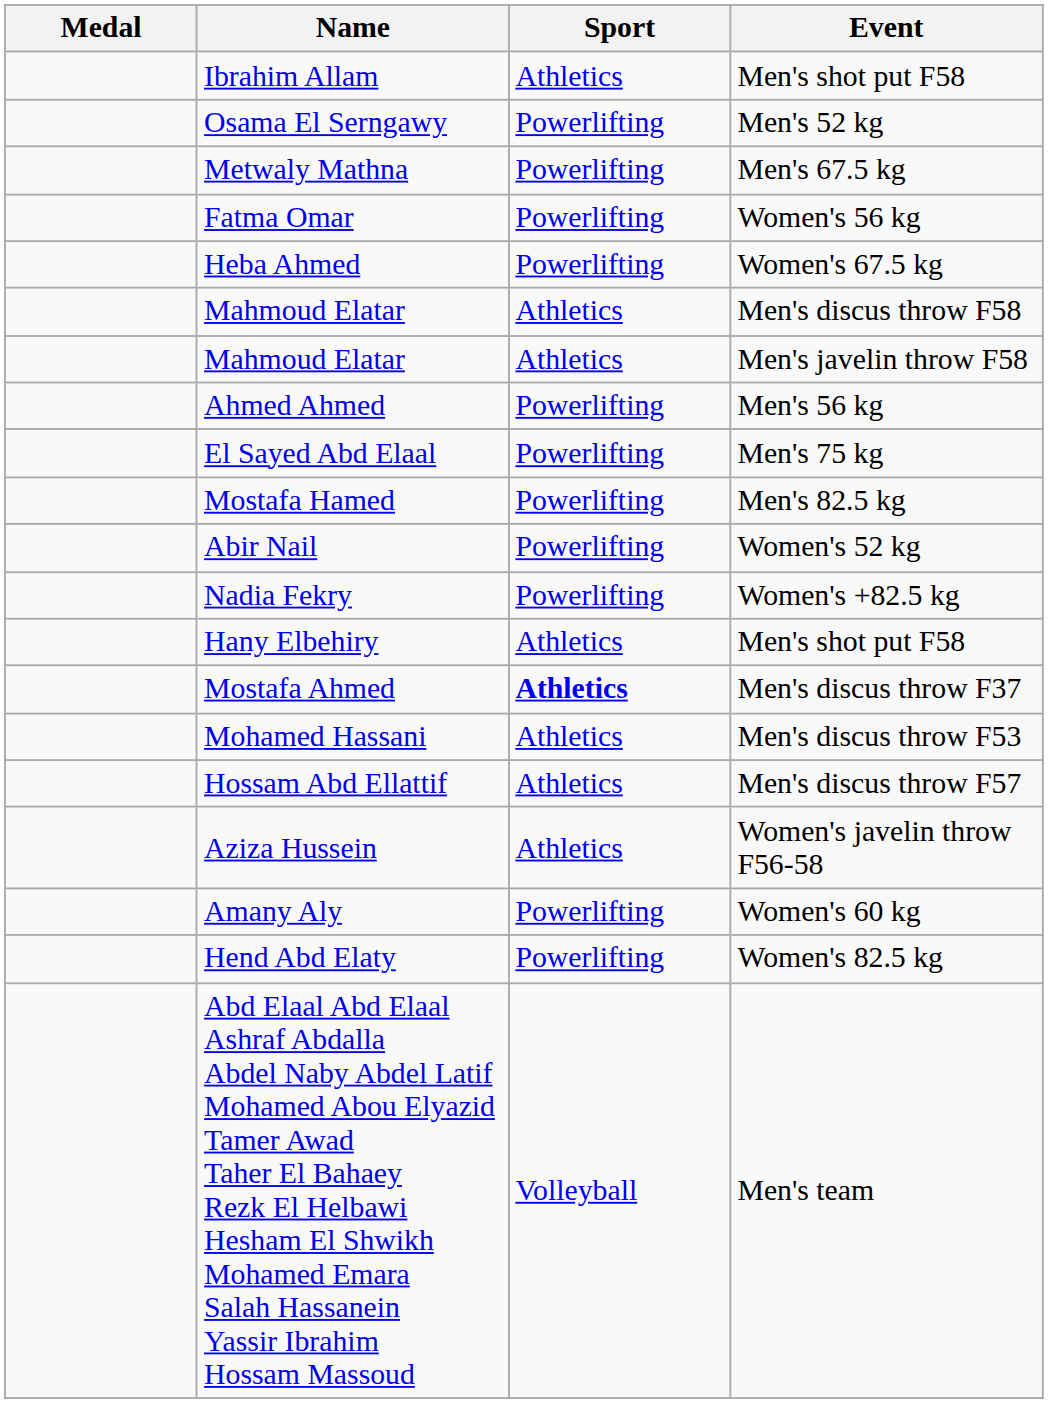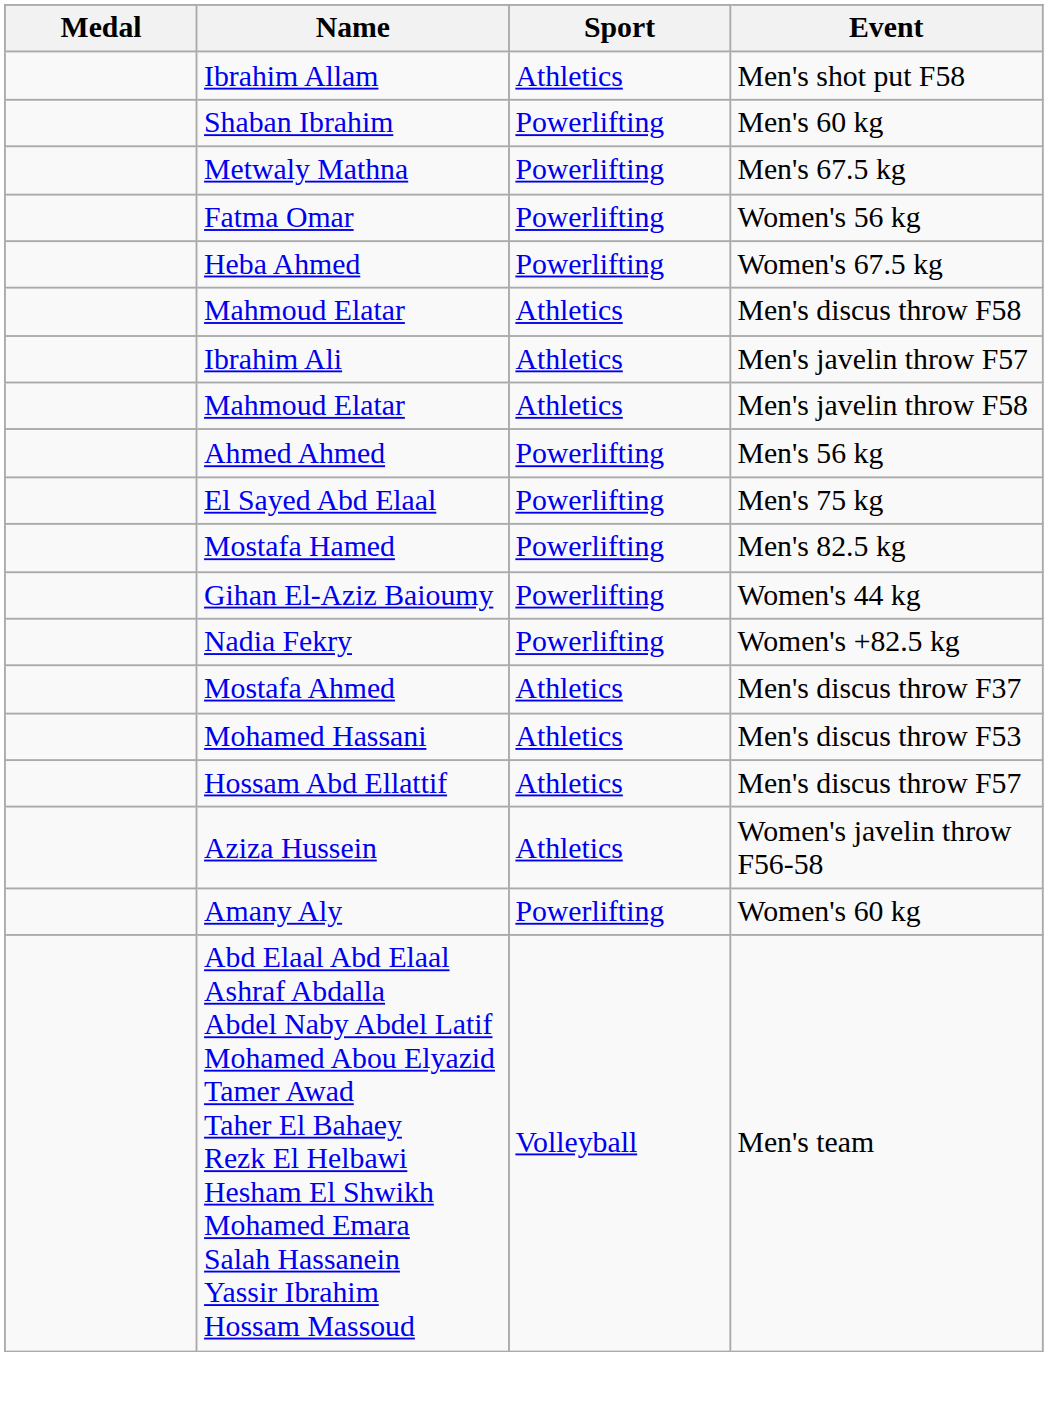- row: Osama El Serngawy | Powerlifting | Men's 52 kg
+ row: Shaban Ibrahim | Powerlifting | Men's 60 kg
+ row: Ibrahim Ali | Athletics | Men's javelin throw F57
+ row: Gihan El-Aziz Baioumy | Powerlifting | Women's 44 kg
- row: Abir Nail | Powerlifting | Women's 52 kg
- row: Hany Elbehiry | Athletics | Men's shot put F58
Mostafa Ahmed | Sport: bold -> normal
- row: Hend Abd Elaty | Powerlifting | Women's 82.5 kg
